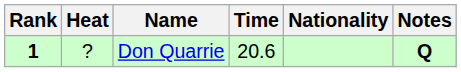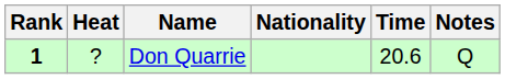columns swapped: Nationality <-> Time
Don Quarrie | Notes: bold -> normal
